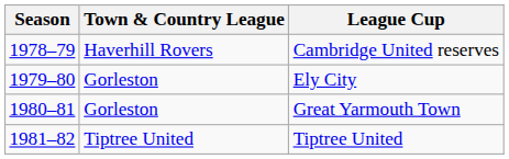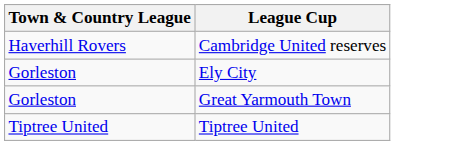- column: Season | 1978–79 | 1979–80 | 1980–81 | 1981–82
